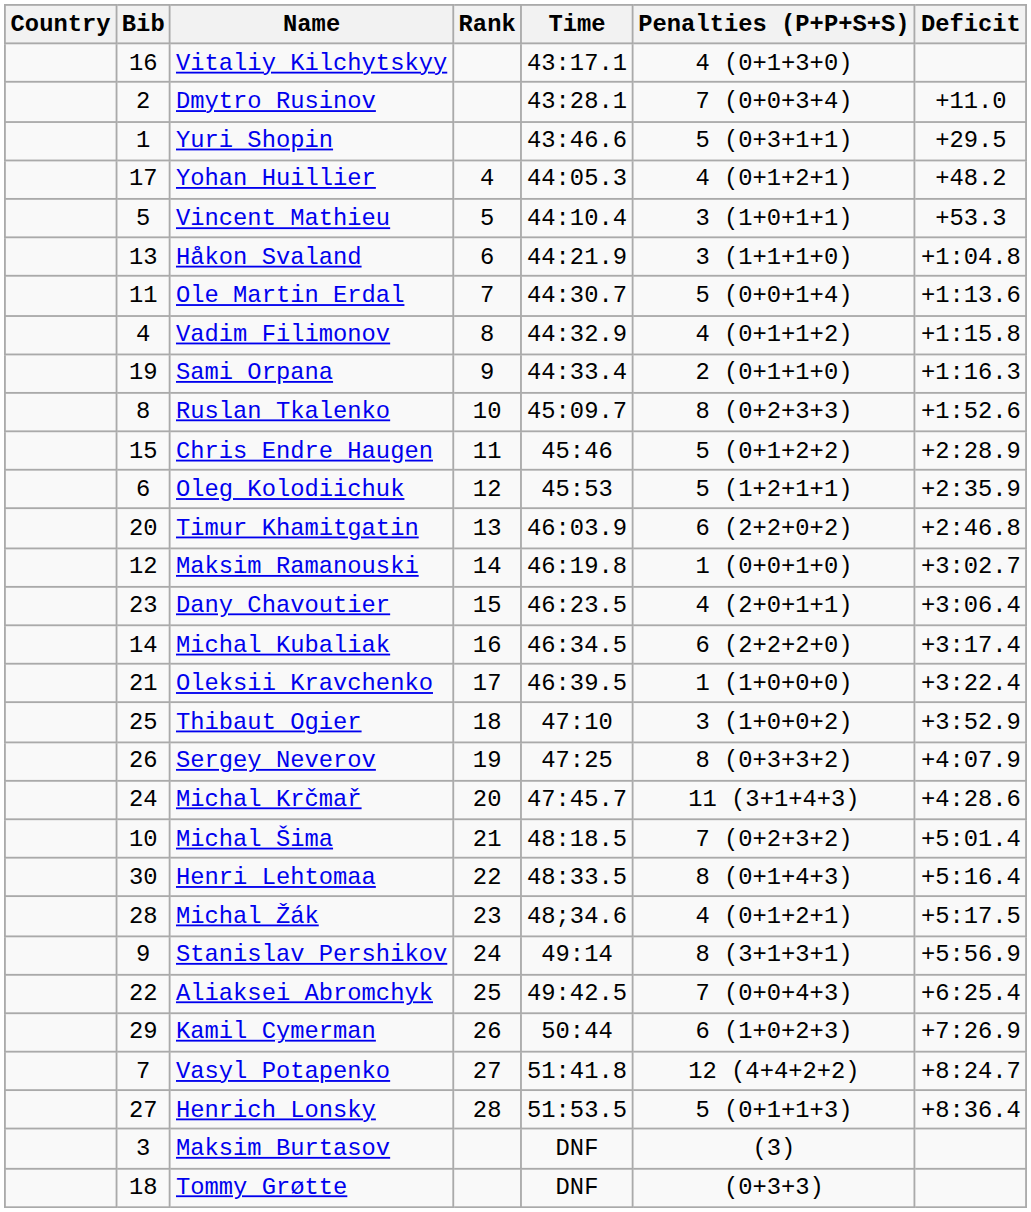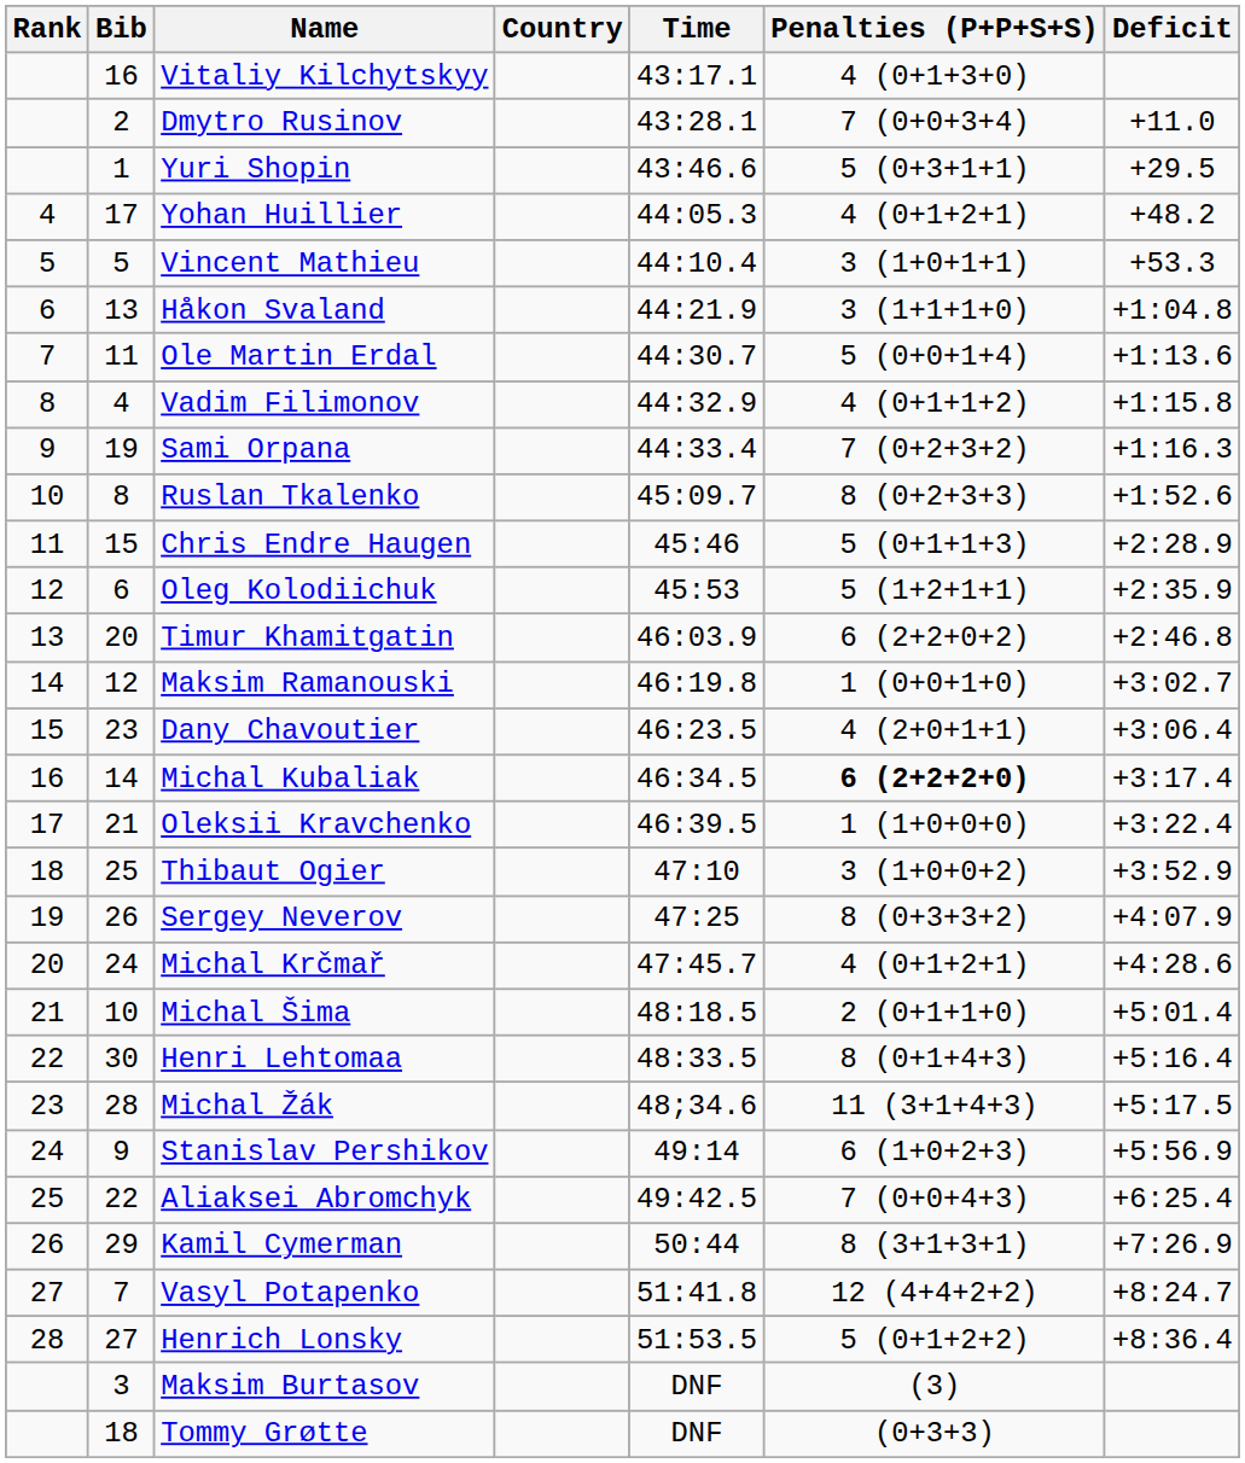columns swapped: Rank <-> Country
Sami Orpana | Penalties (P+P+S+S): 2 (0+1+1+0) -> 7 (0+2+3+2)
Chris Endre Haugen | Penalties (P+P+S+S): 5 (0+1+2+2) -> 5 (0+1+1+3)
Michal Kubaliak | Penalties (P+P+S+S): normal -> bold
Michal Krčmař | Penalties (P+P+S+S): 11 (3+1+4+3) -> 4 (0+1+2+1)
Michal Šima | Penalties (P+P+S+S): 7 (0+2+3+2) -> 2 (0+1+1+0)
Michal Žák | Penalties (P+P+S+S): 4 (0+1+2+1) -> 11 (3+1+4+3)
Stanislav Pershikov | Penalties (P+P+S+S): 8 (3+1+3+1) -> 6 (1+0+2+3)
Kamil Cymerman | Penalties (P+P+S+S): 6 (1+0+2+3) -> 8 (3+1+3+1)
Henrich Lonsky | Penalties (P+P+S+S): 5 (0+1+1+3) -> 5 (0+1+2+2)
